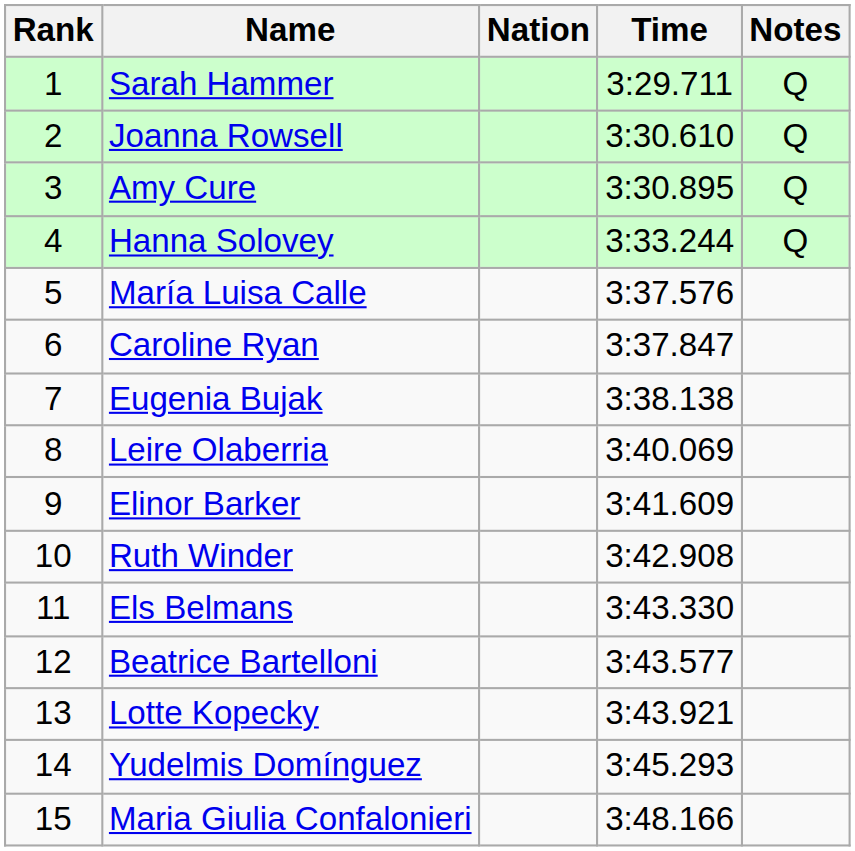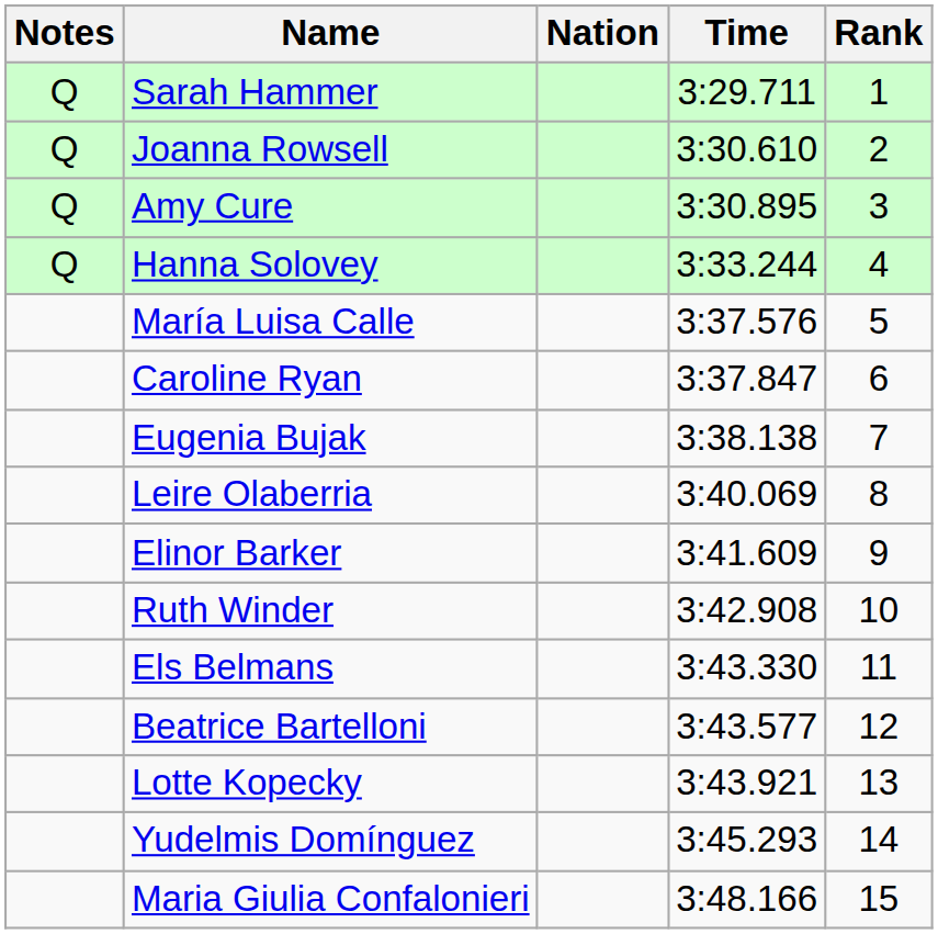columns swapped: Rank <-> Notes
